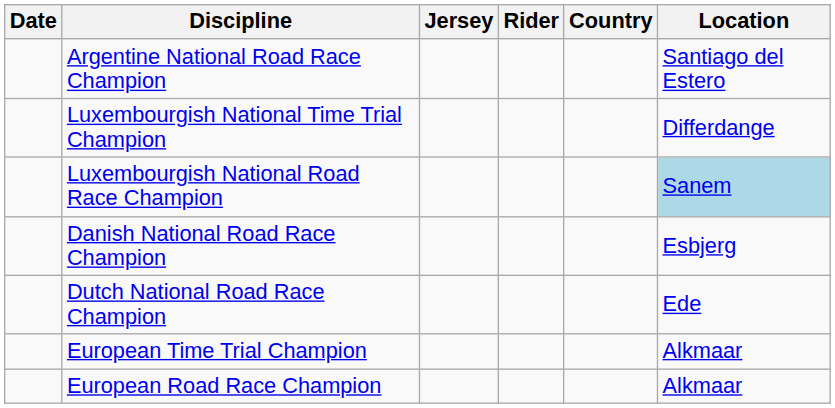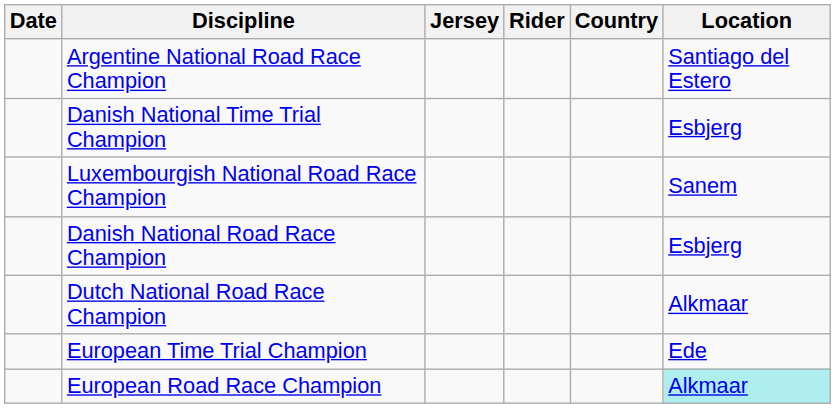+ row: Danish National Time Trial Champion | Esbjerg
- row: Luxembourgish National Time Trial Champion | Differdange
Luxembourgish National Road Race Champion | Location: lightblue background -> no background
Dutch National Road Race Champion | Location: Ede -> Alkmaar
European Time Trial Champion | Location: Alkmaar -> Ede
European Road Race Champion | Location: no background -> paleturquoise background
